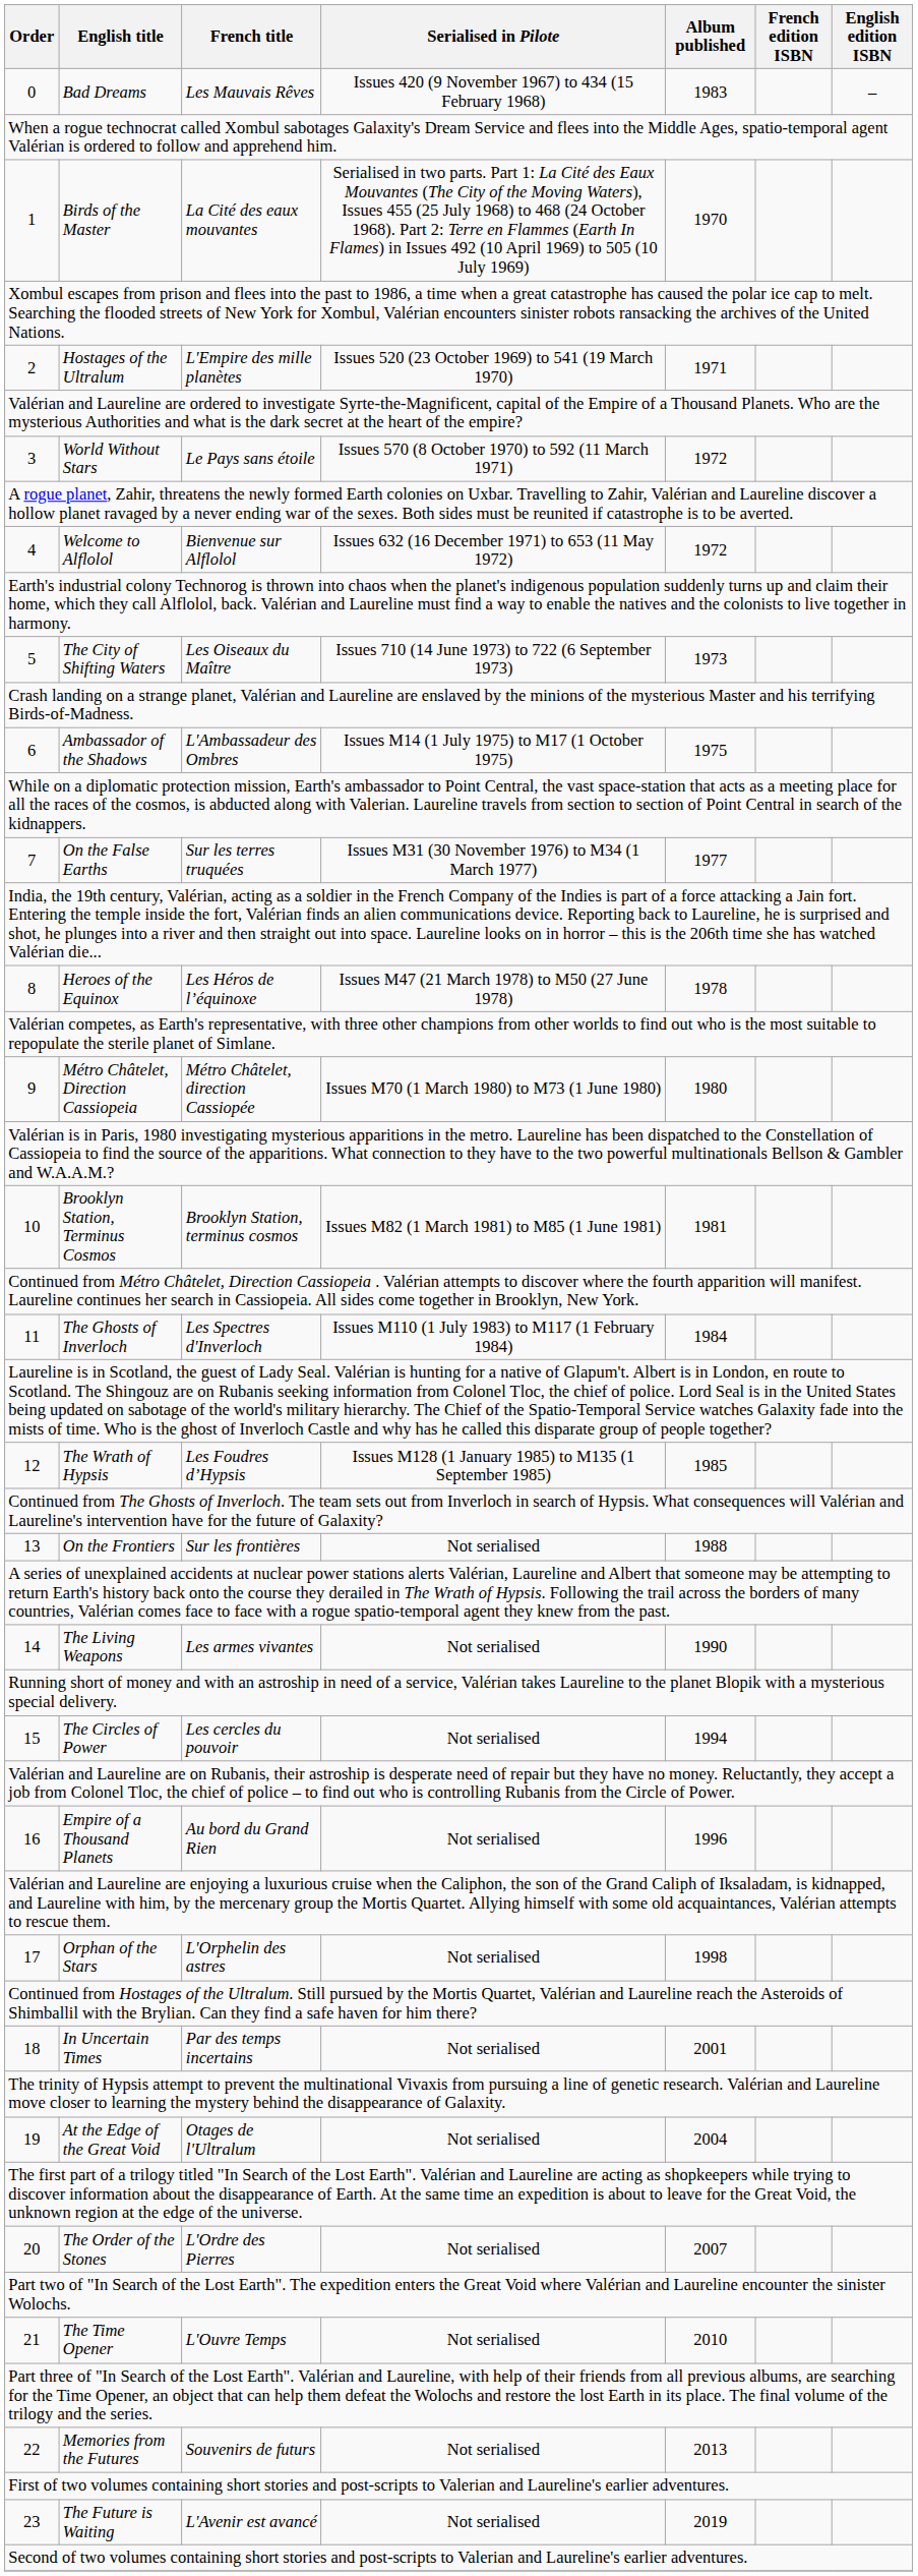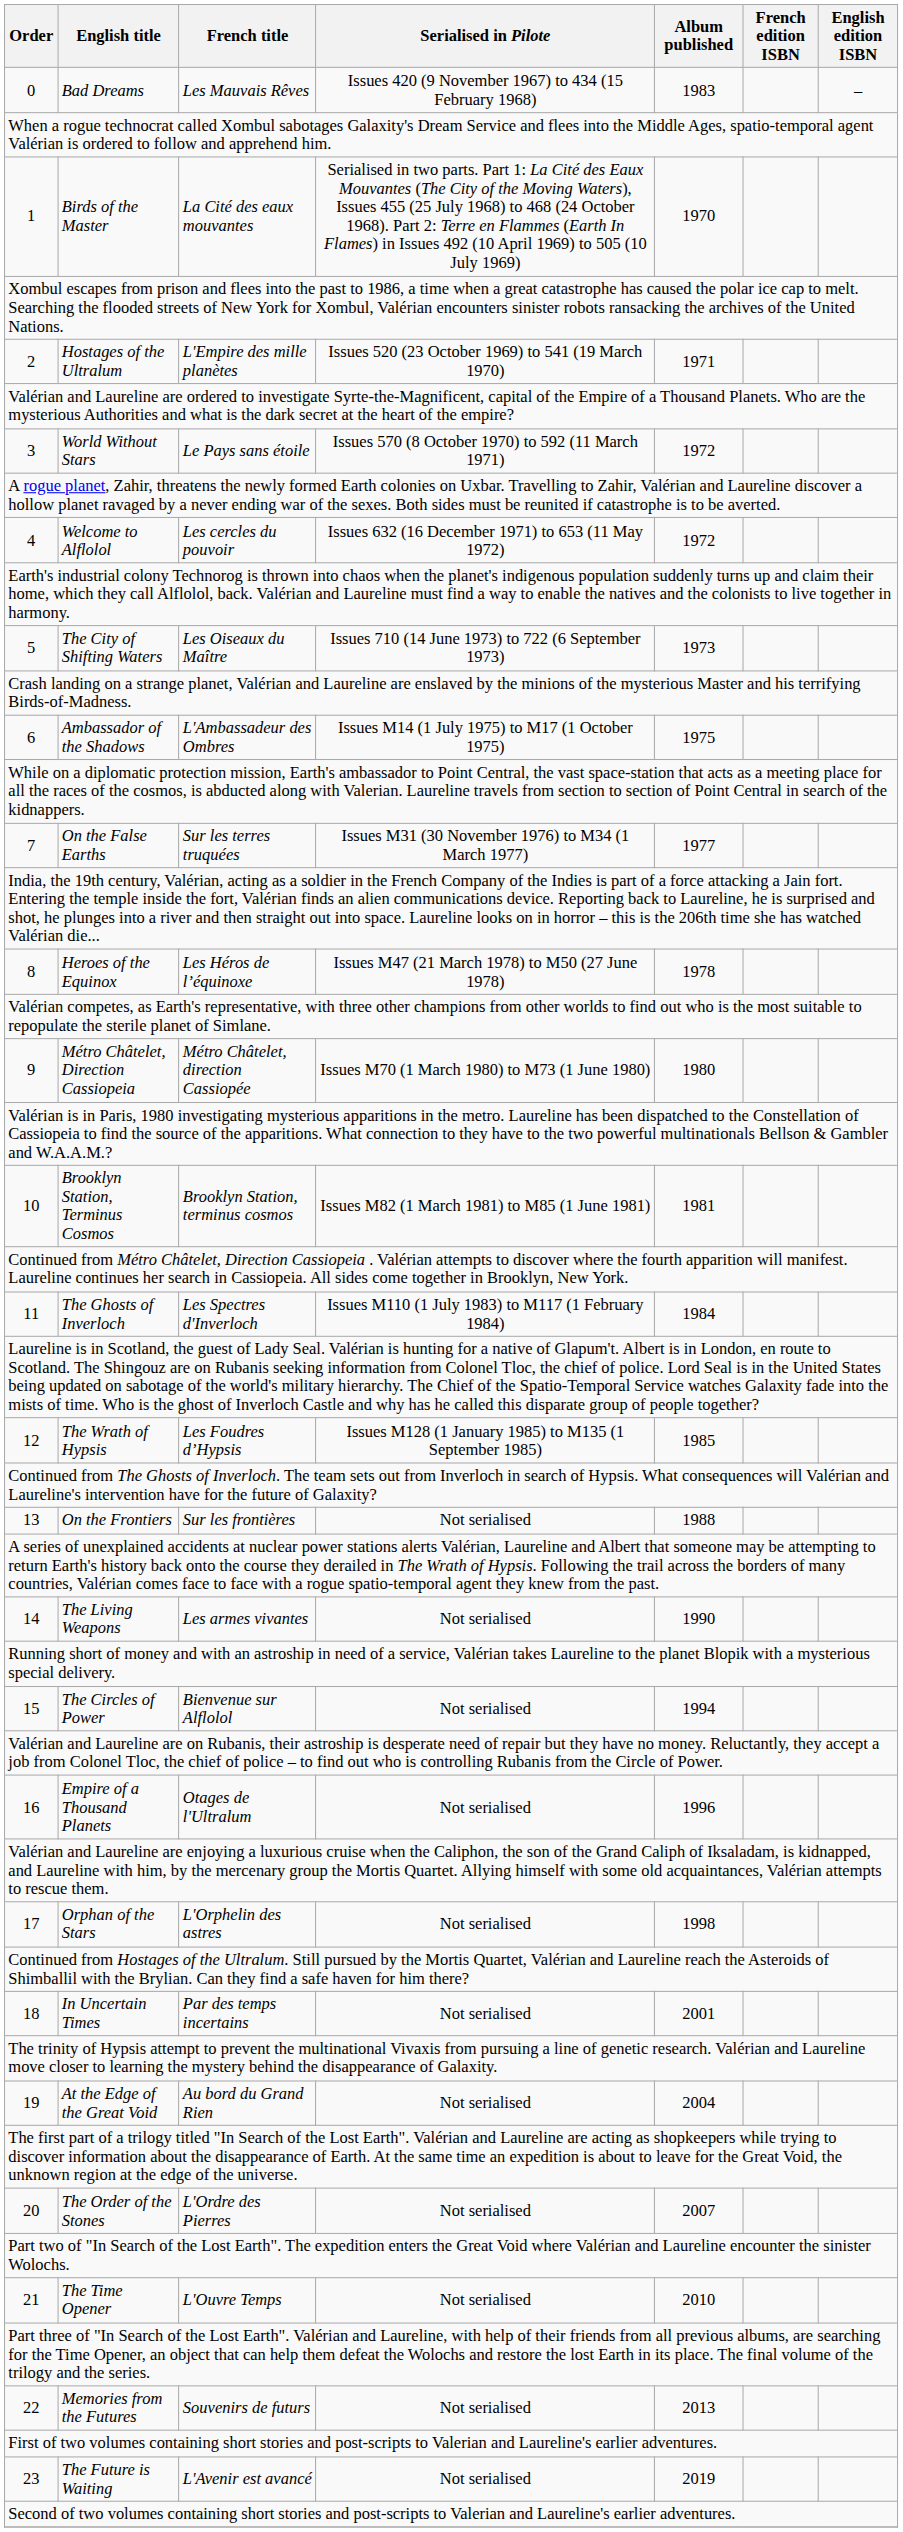4 | French title: Bienvenue sur Alflolol -> Les cercles du pouvoir
15 | French title: Les cercles du pouvoir -> Bienvenue sur Alflolol
16 | French title: Au bord du Grand Rien -> Otages de l'Ultralum
19 | French title: Otages de l'Ultralum -> Au bord du Grand Rien
